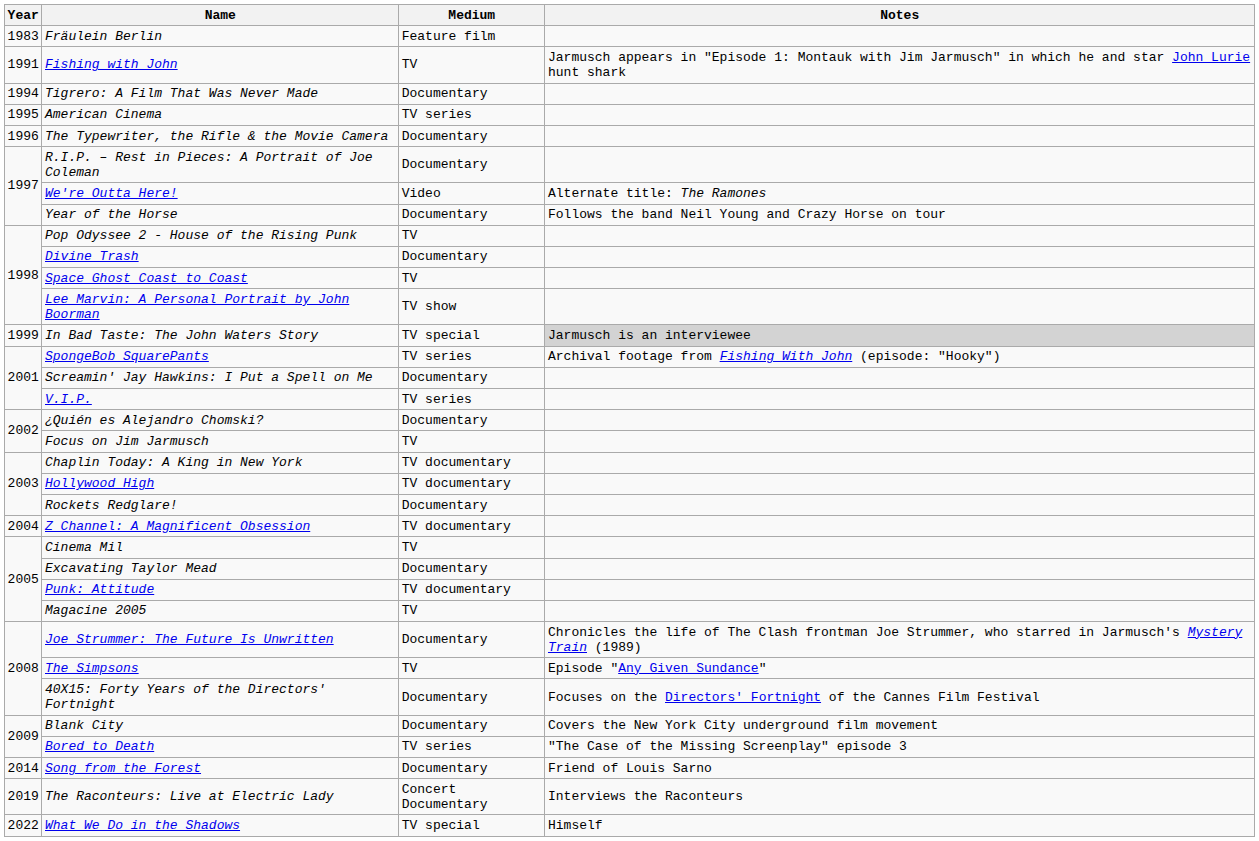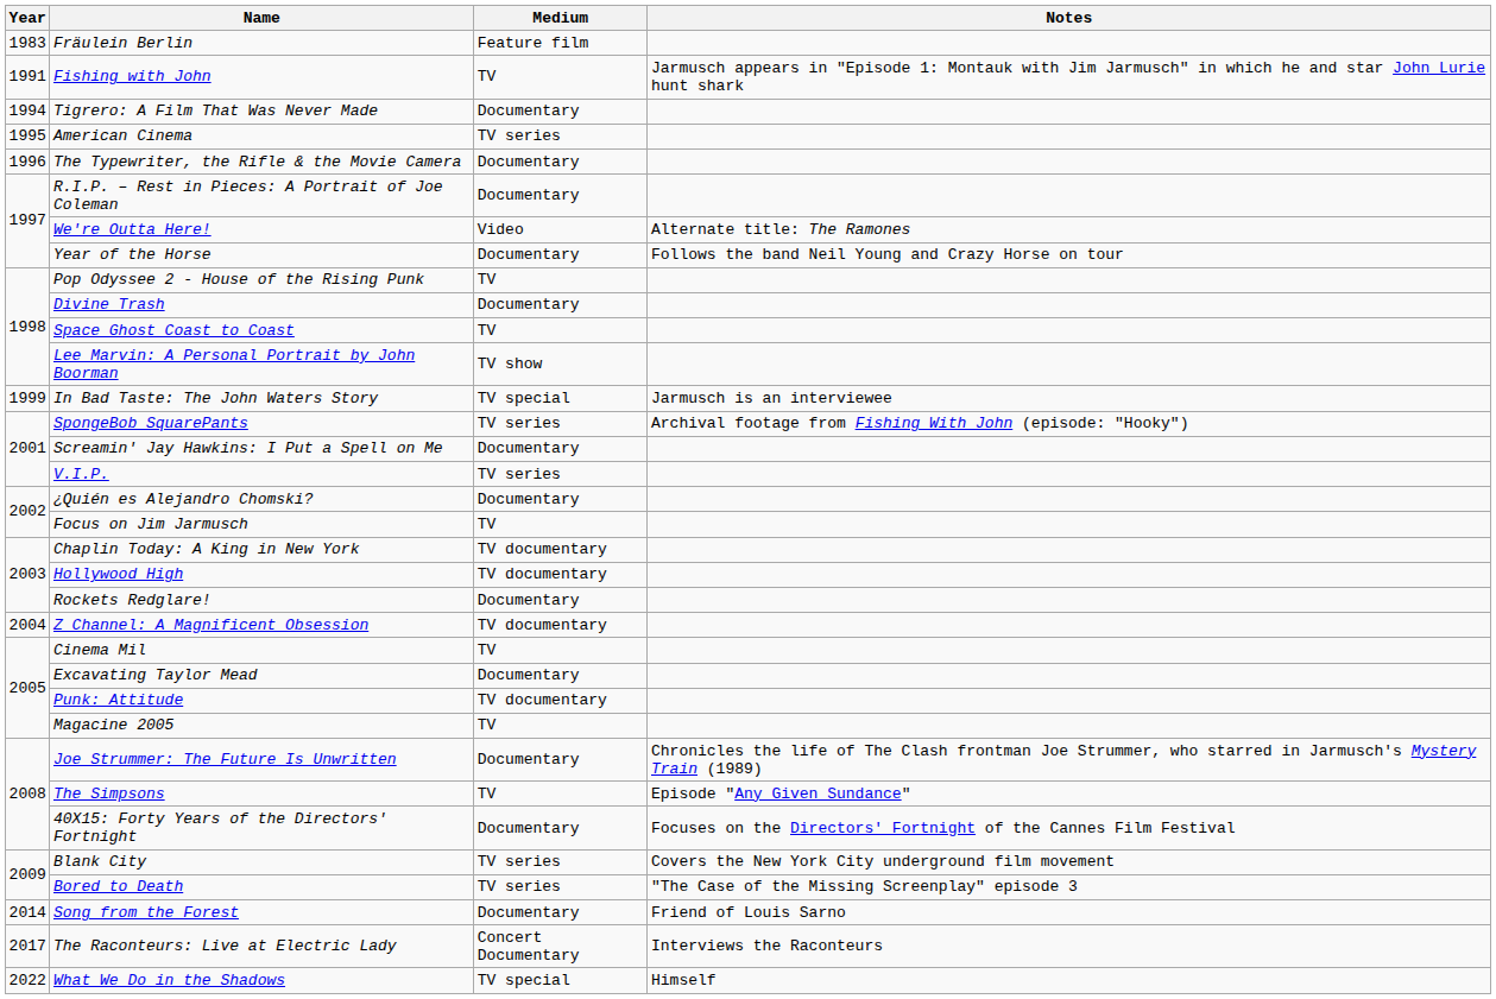In Bad Taste: The John Waters Story | Notes: lightgrey background -> no background
Blank City | Medium: Documentary -> TV series
The Raconteurs: Live at Electric Lady | Year: 2019 -> 2017
